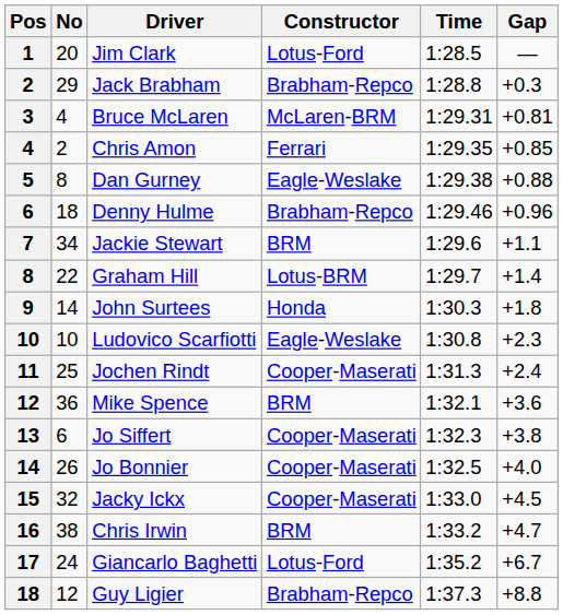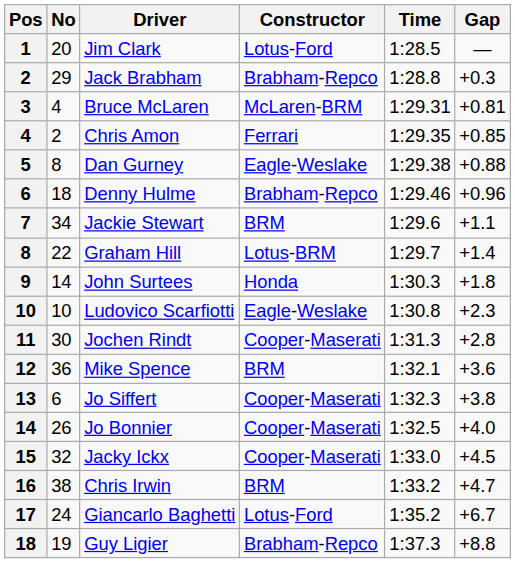Jochen Rindt | No: 25 -> 30
Jochen Rindt | Gap: +2.4 -> +2.8
Guy Ligier | No: 12 -> 19
